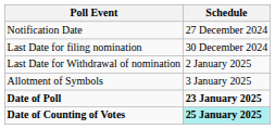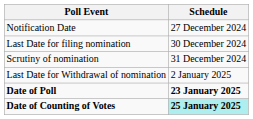+ row: Scrutiny of nomination | 31 December 2024
- row: Allotment of Symbols | 3 January 2025
